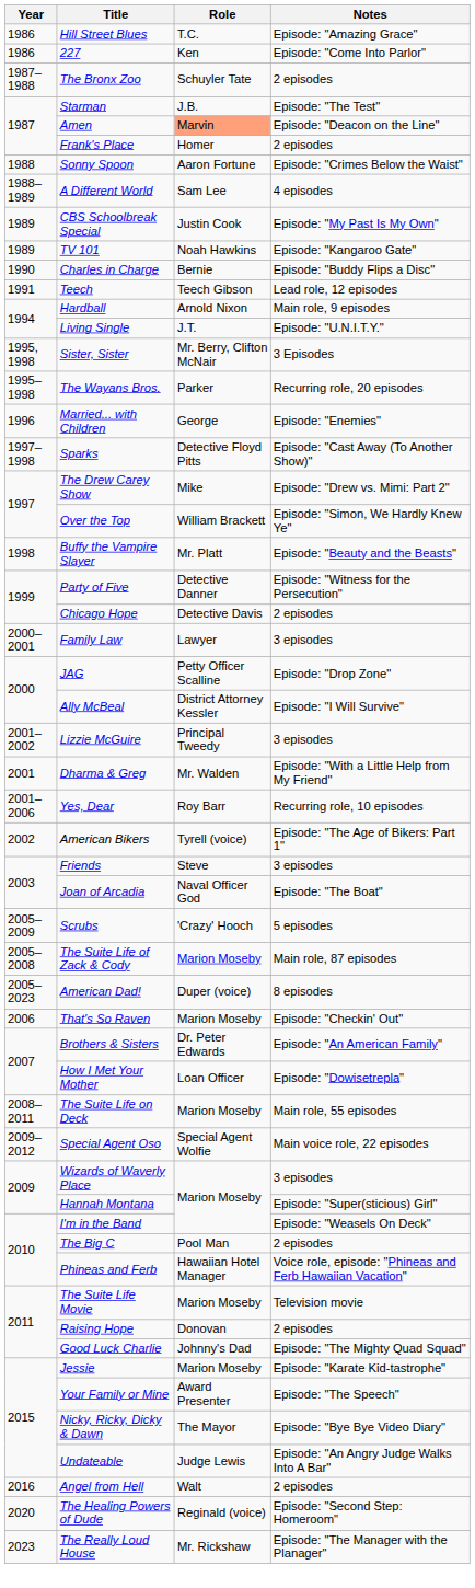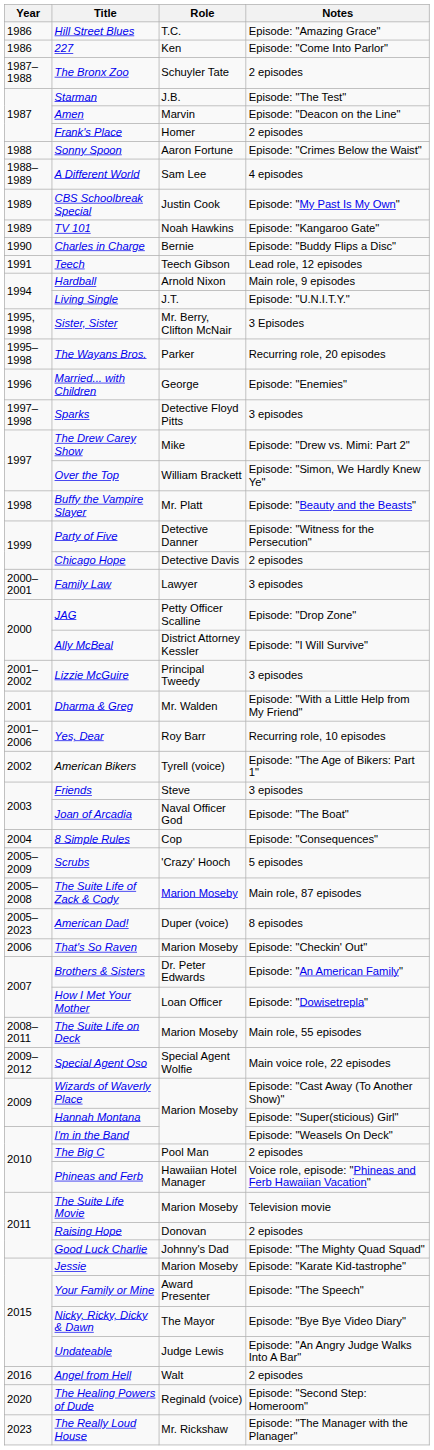Amen | Role: lightsalmon background -> no background
Sparks | Notes: Episode: "Cast Away (To Another Show)" -> 3 episodes
+ row: 2004 | 8 Simple Rules | Cop | Episode: "Consequences"
Wizards of Waverly Place | Notes: 3 episodes -> Episode: "Cast Away (To Another Show)"
